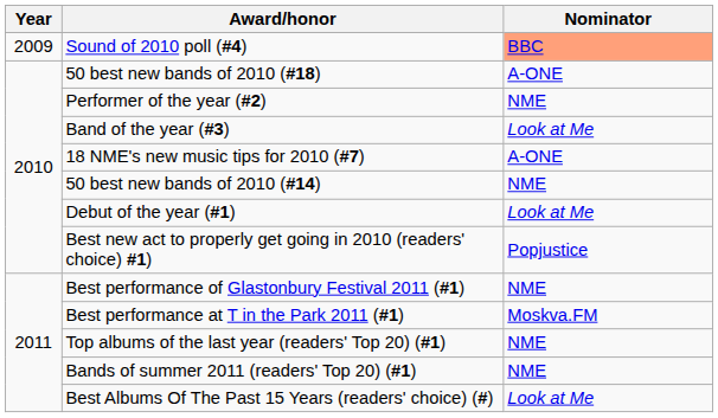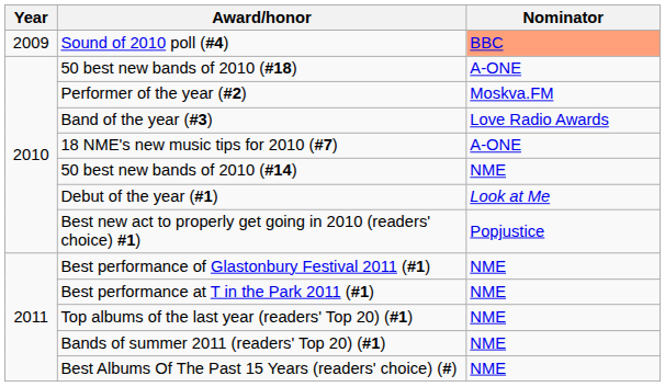Performer of the year (#2) | Nominator: NME -> Moskva.FM
Band of the year (#3) | Nominator: Look at Me -> Love Radio Awards
Best performance at T in the Park 2011 (#1) | Nominator: Moskva.FM -> NME
Best Albums Of The Past 15 Years (readers' choice) (#) | Nominator: Look at Me -> NME
